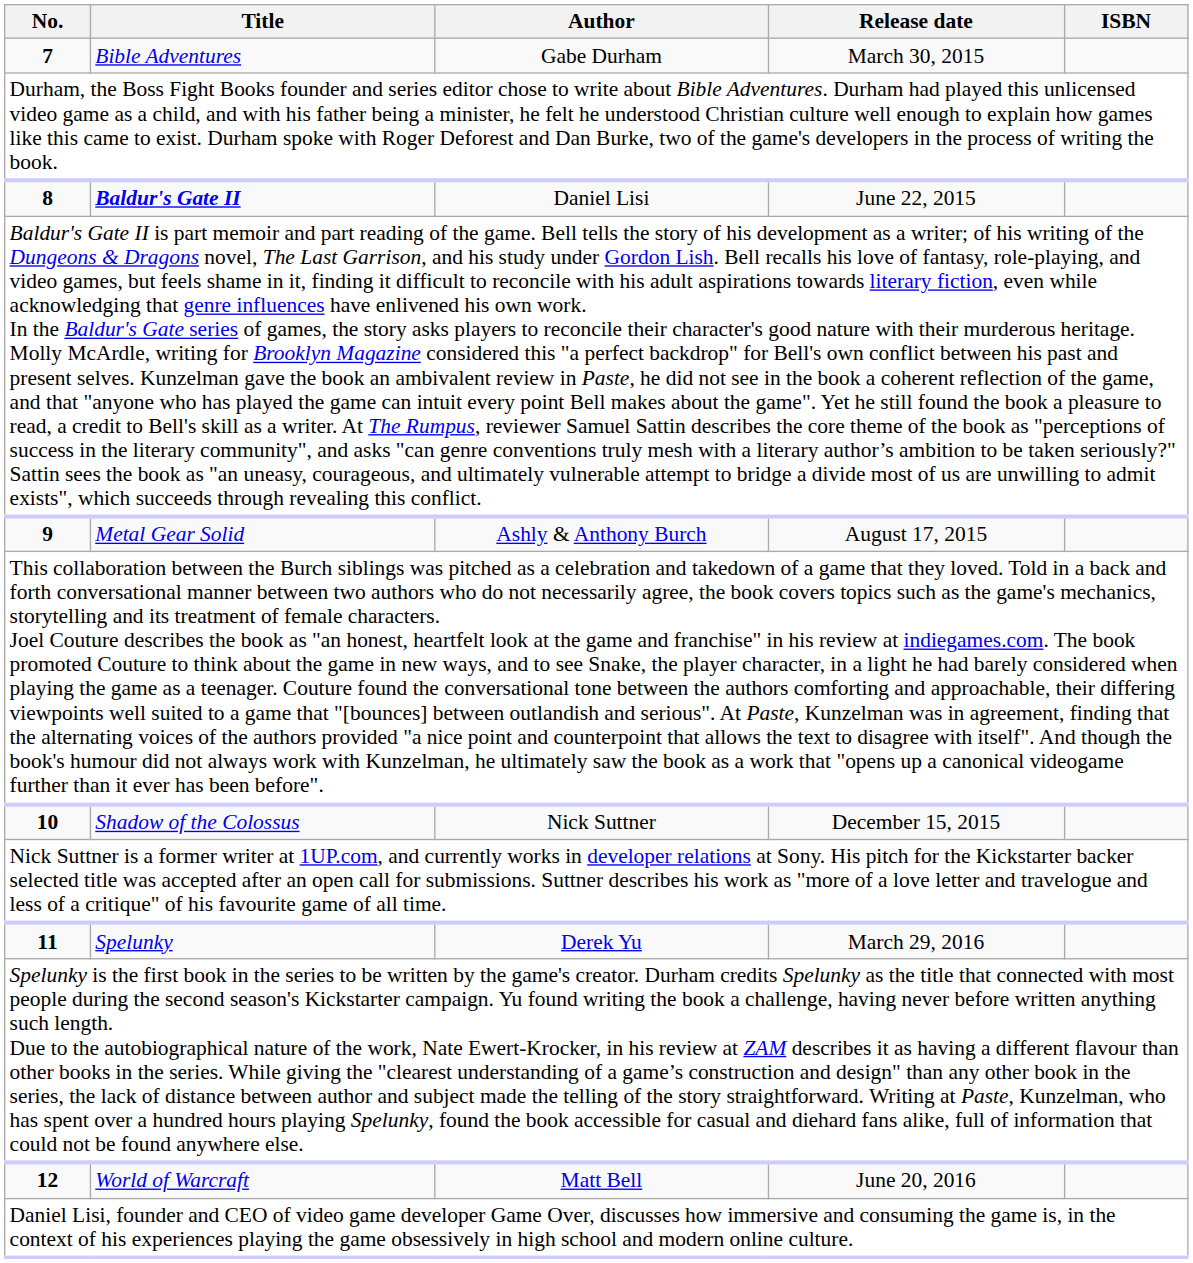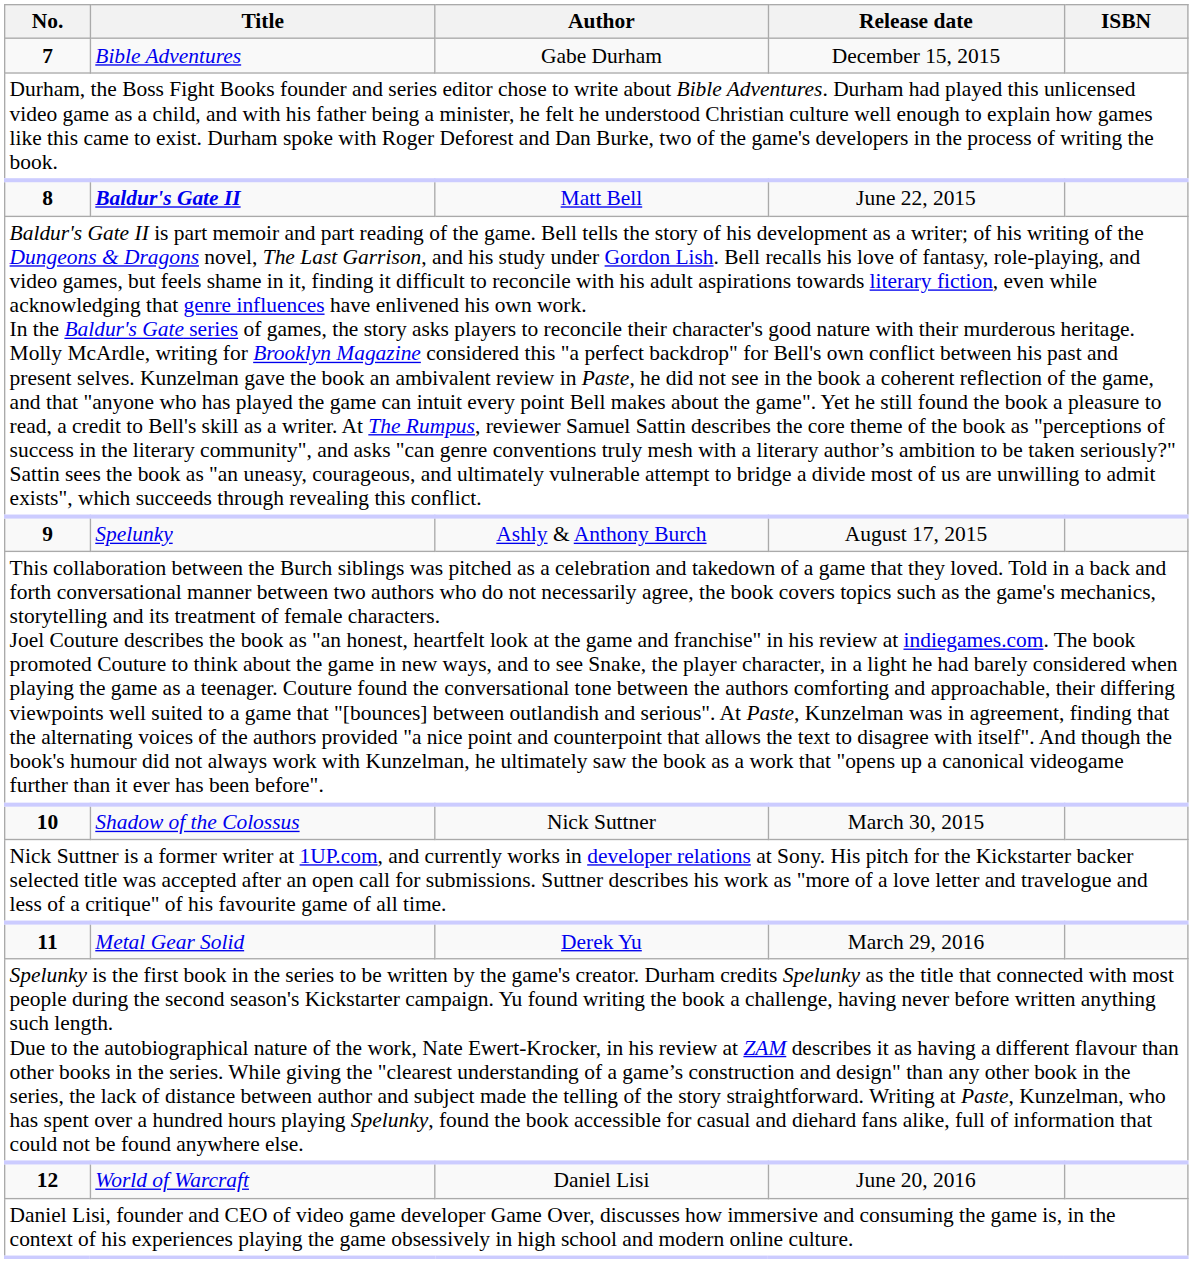7 | Release date: March 30, 2015 -> December 15, 2015
8 | Author: Daniel Lisi -> Matt Bell
9 | Title: Metal Gear Solid -> Spelunky
10 | Release date: December 15, 2015 -> March 30, 2015
11 | Title: Spelunky -> Metal Gear Solid
12 | Author: Matt Bell -> Daniel Lisi
